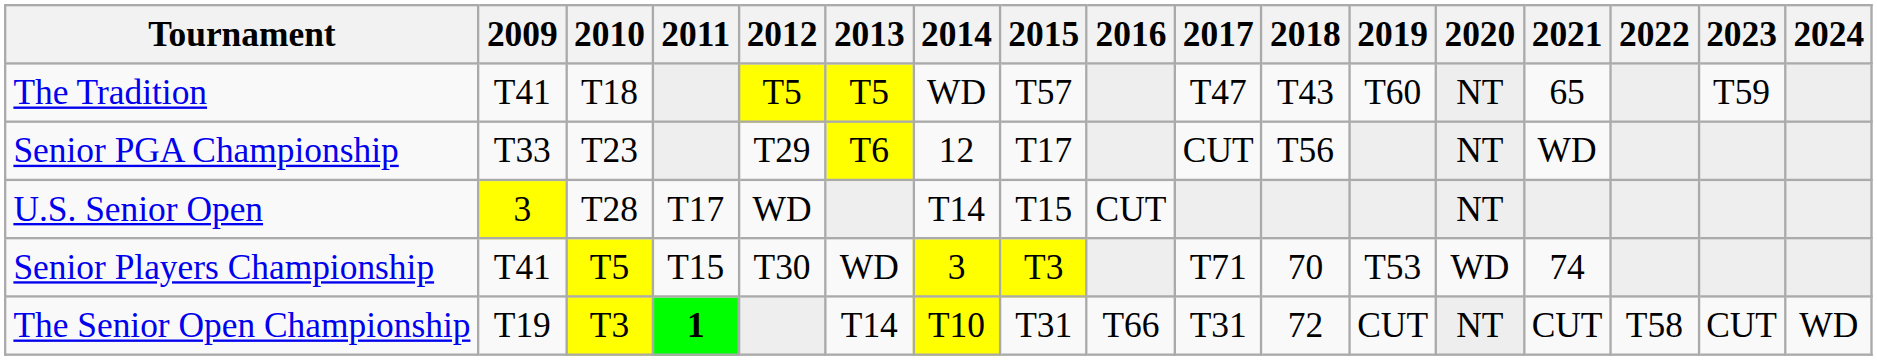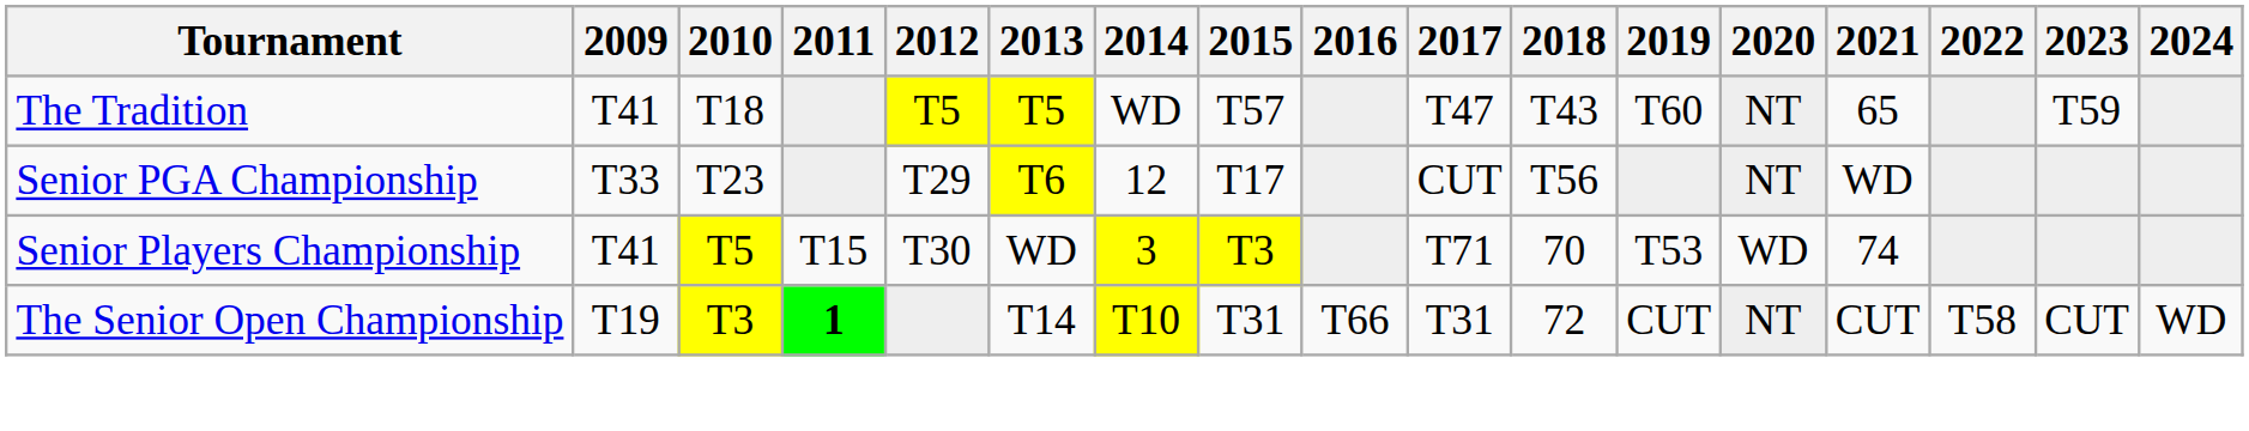- row: U.S. Senior Open | 3 | T28 | T17 | WD | T14 | T15 | CUT | NT
